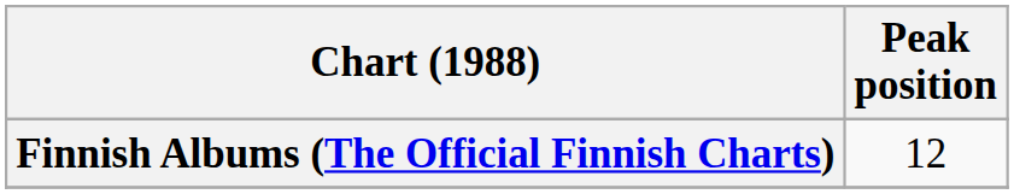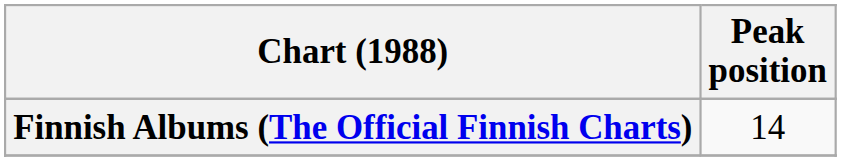Finnish Albums (The Official Finnish Charts) | Peak position: 12 -> 14
